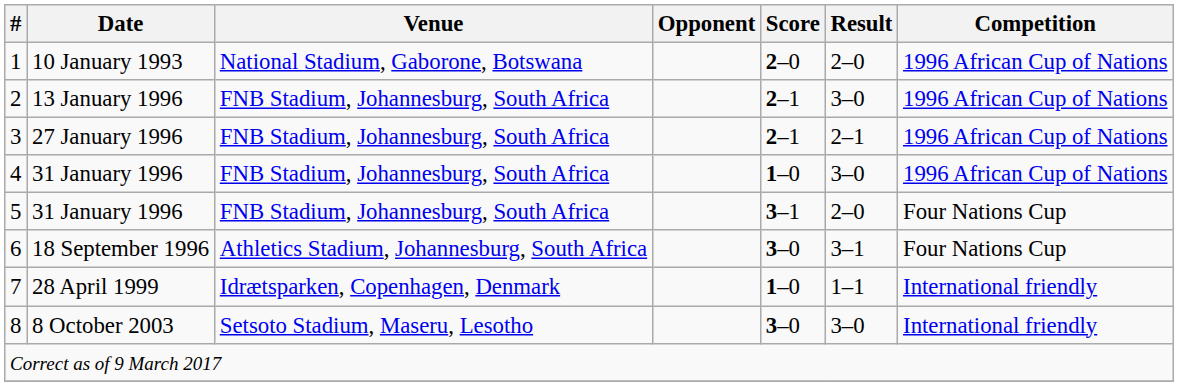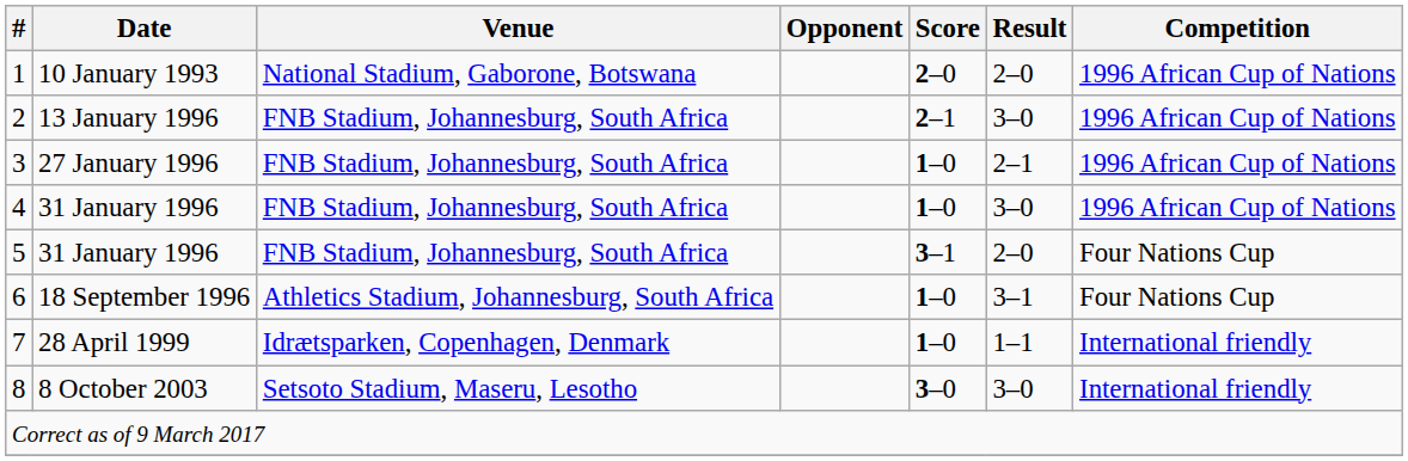3 | Score: 2–1 -> 1–0
6 | Score: 3–0 -> 1–0
